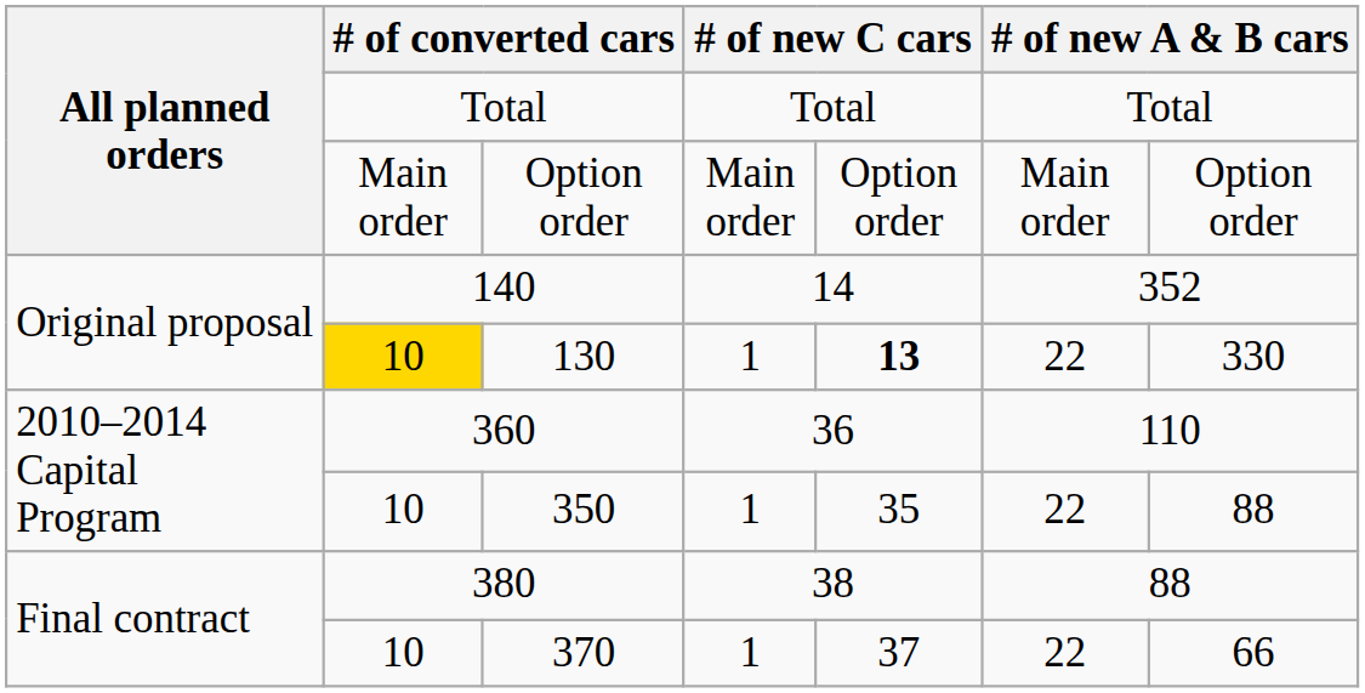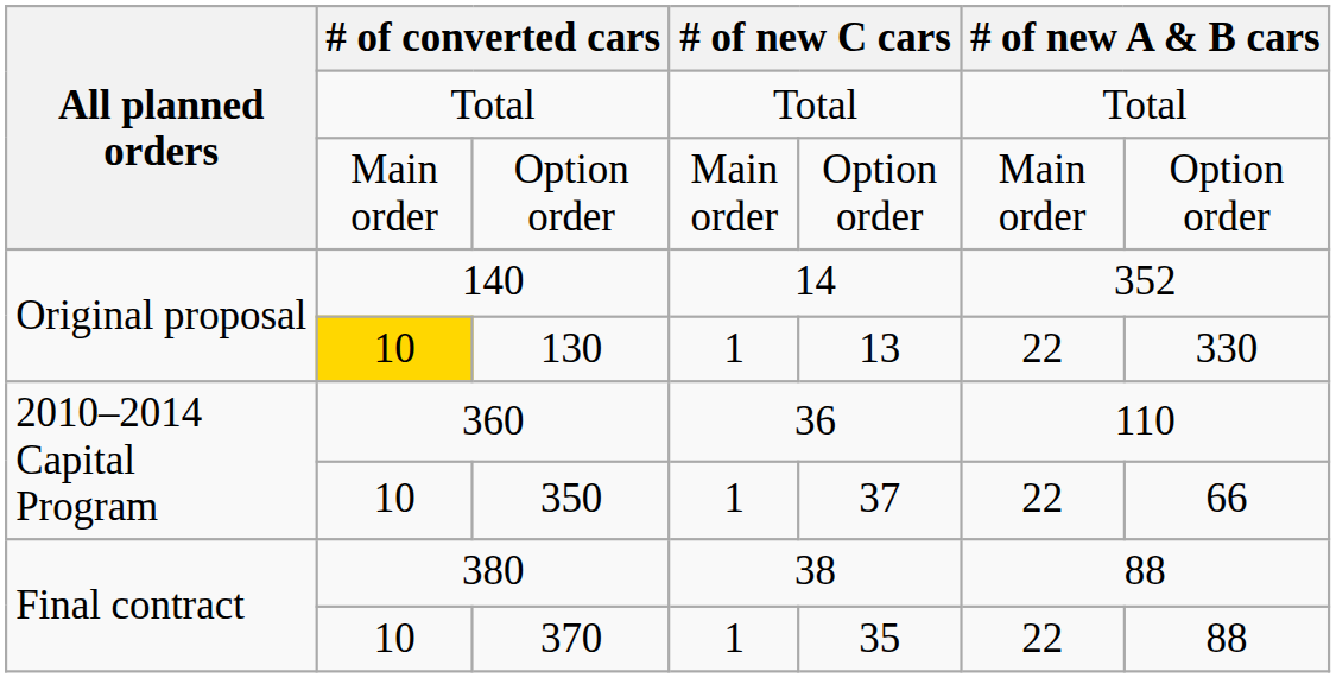130 | column 5: bold -> normal
350 | column 5: 35 -> 37
350 | column 7: 88 -> 66
370 | column 5: 37 -> 35
370 | column 7: 66 -> 88
